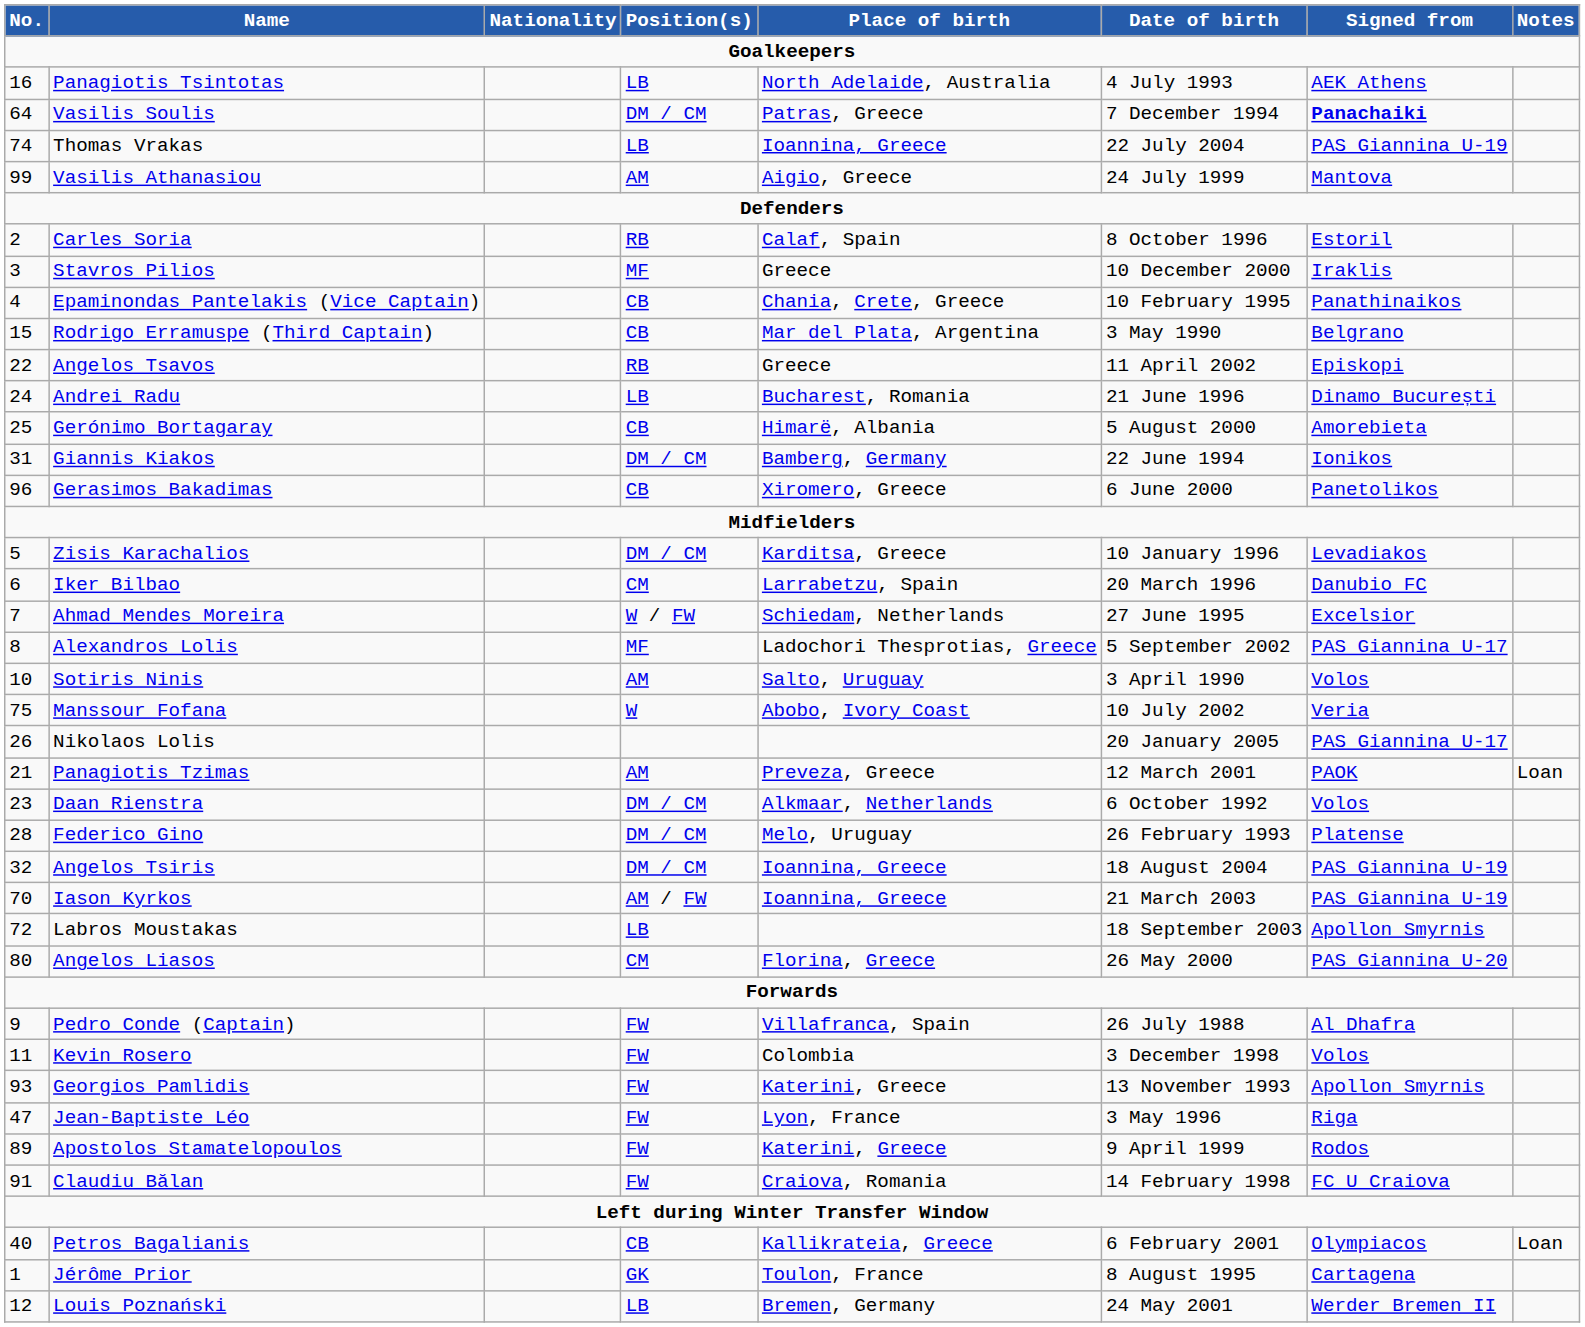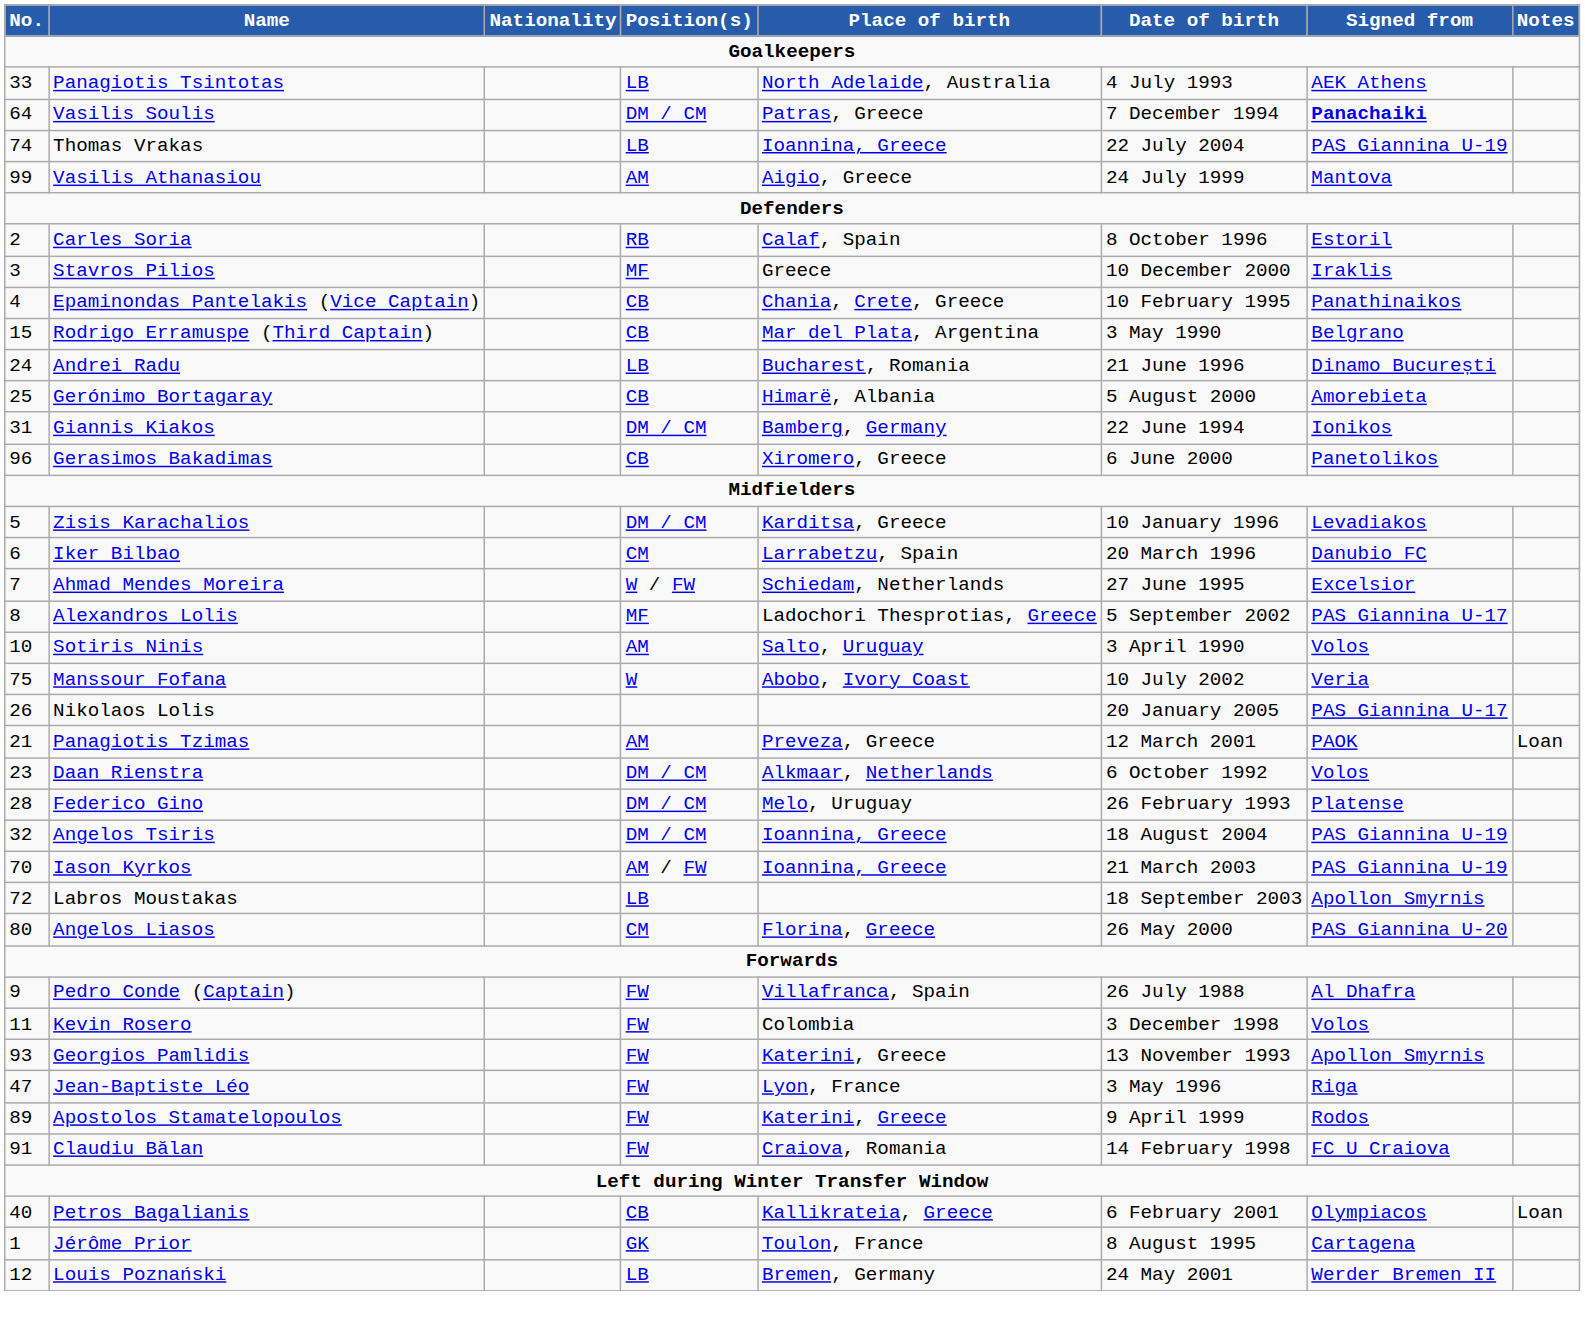Panagiotis Tsintotas | No.: 16 -> 33
- row: 22 | Angelos Tsavos | RB | Greece | 11 April 2002 | Episkopi
